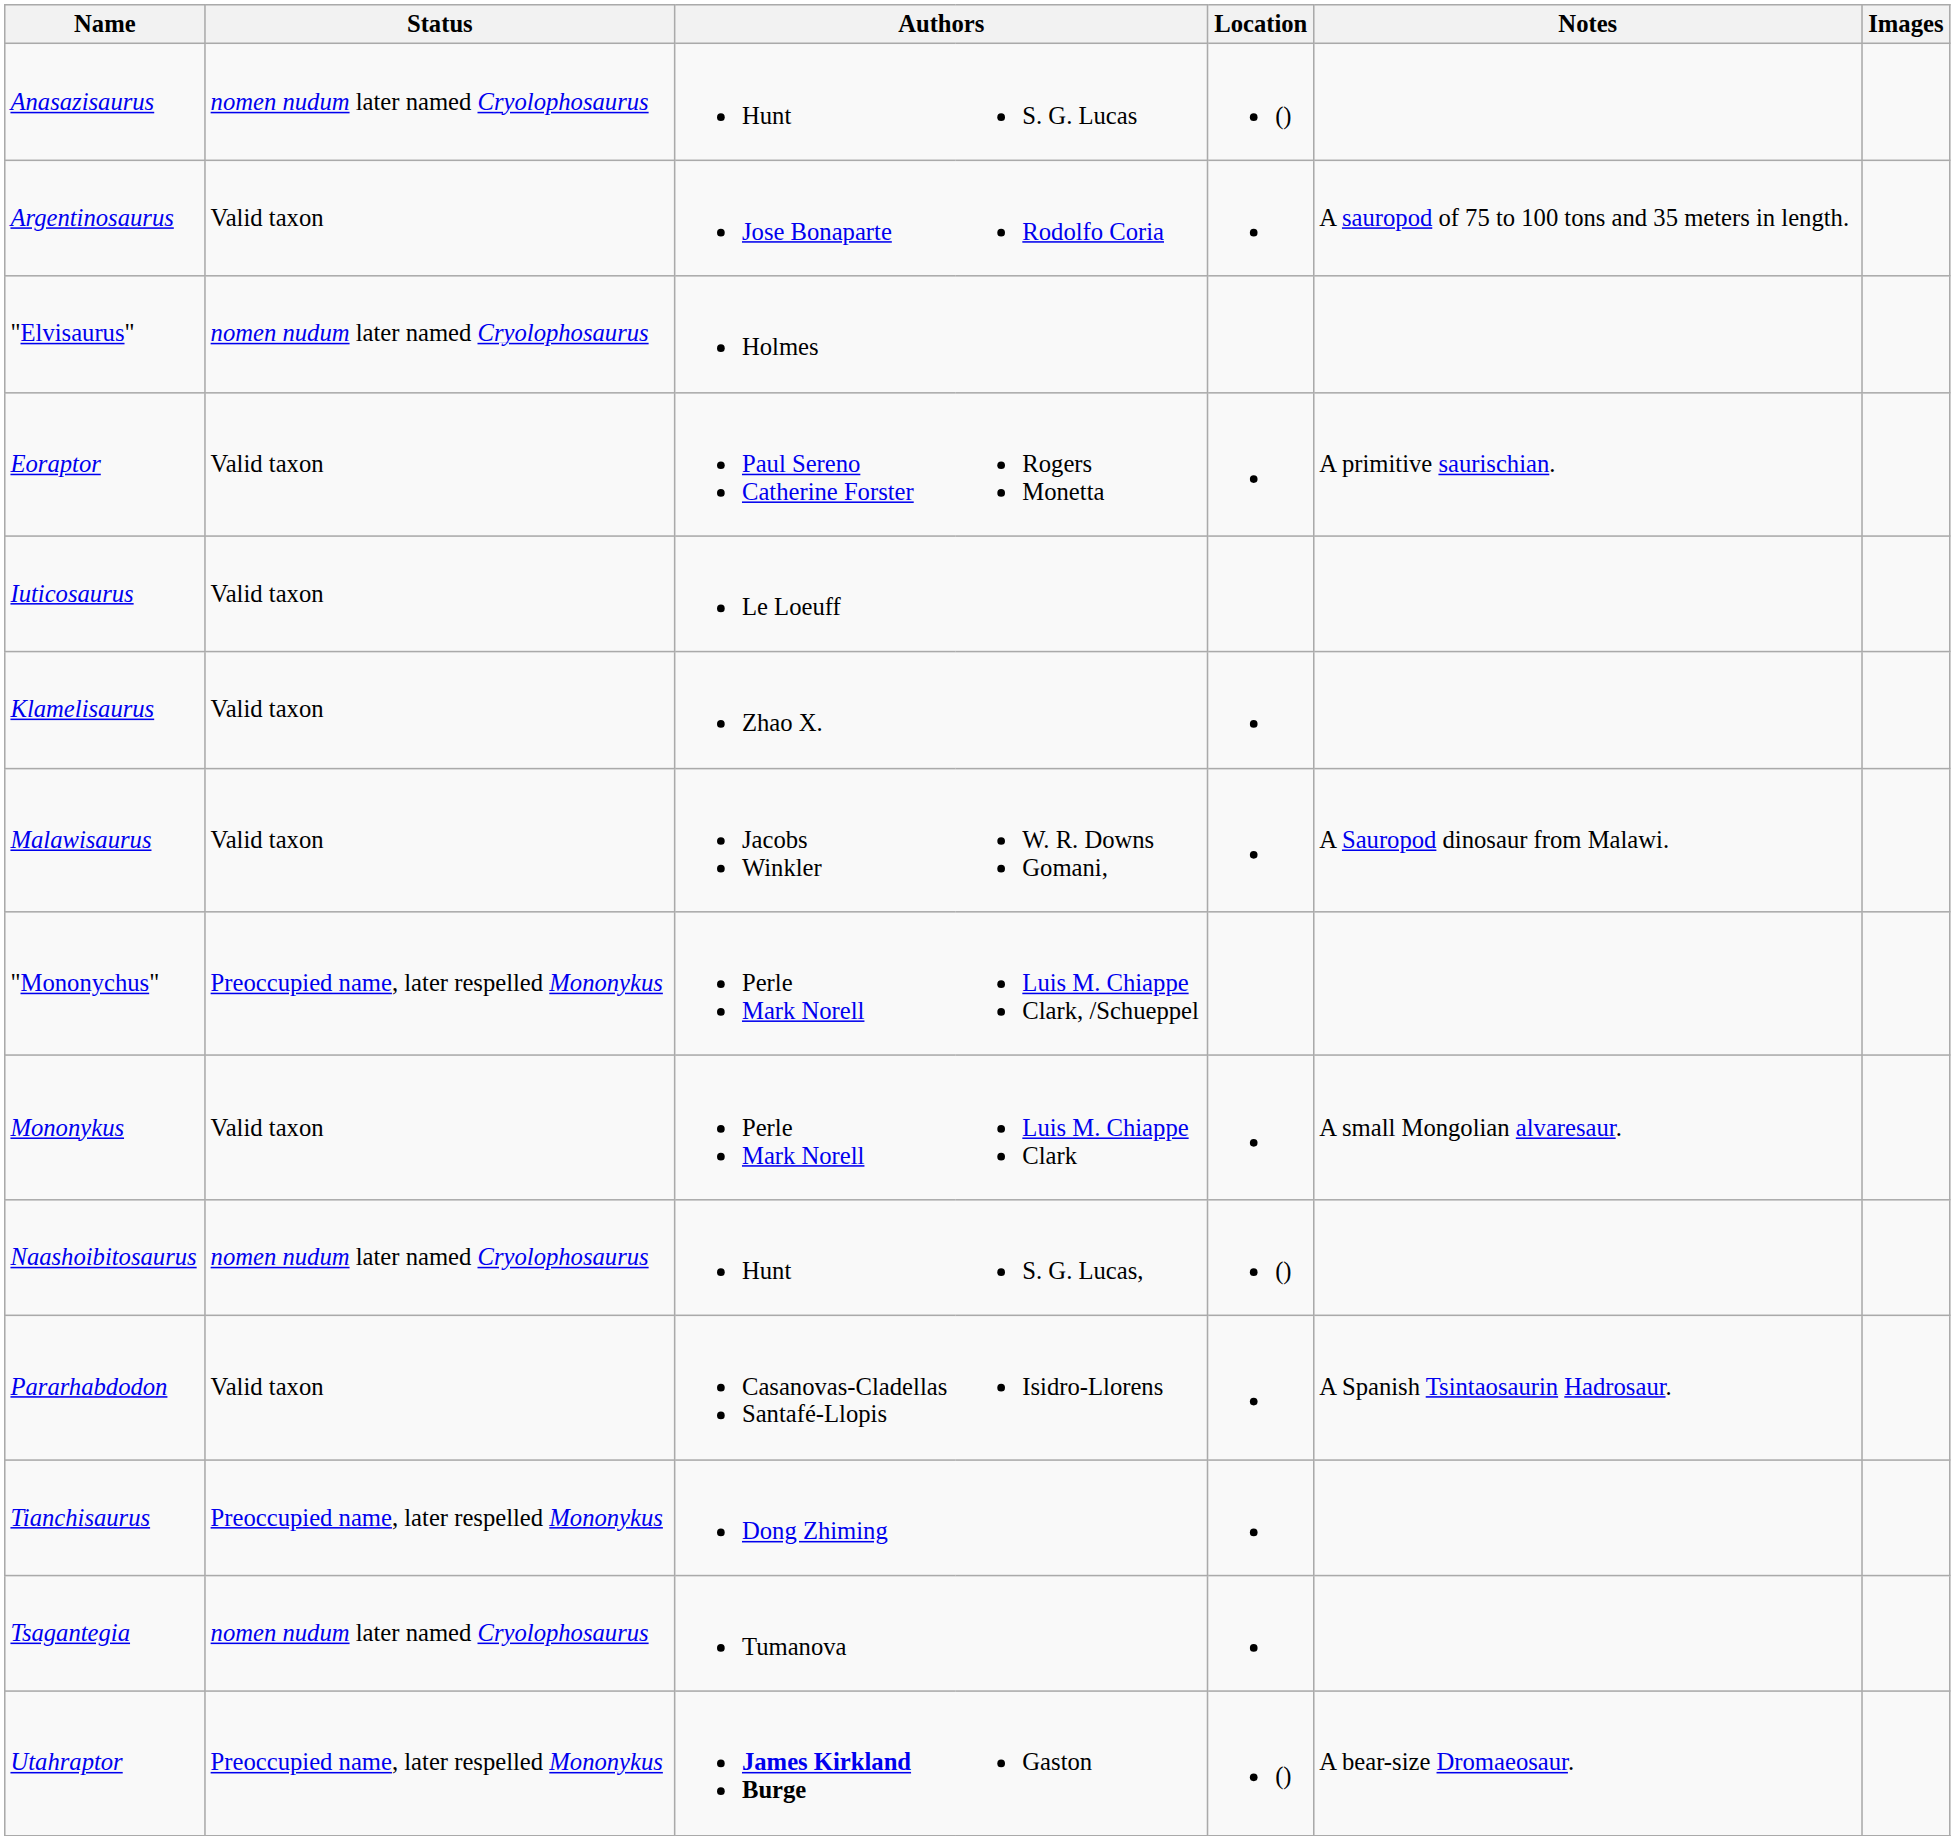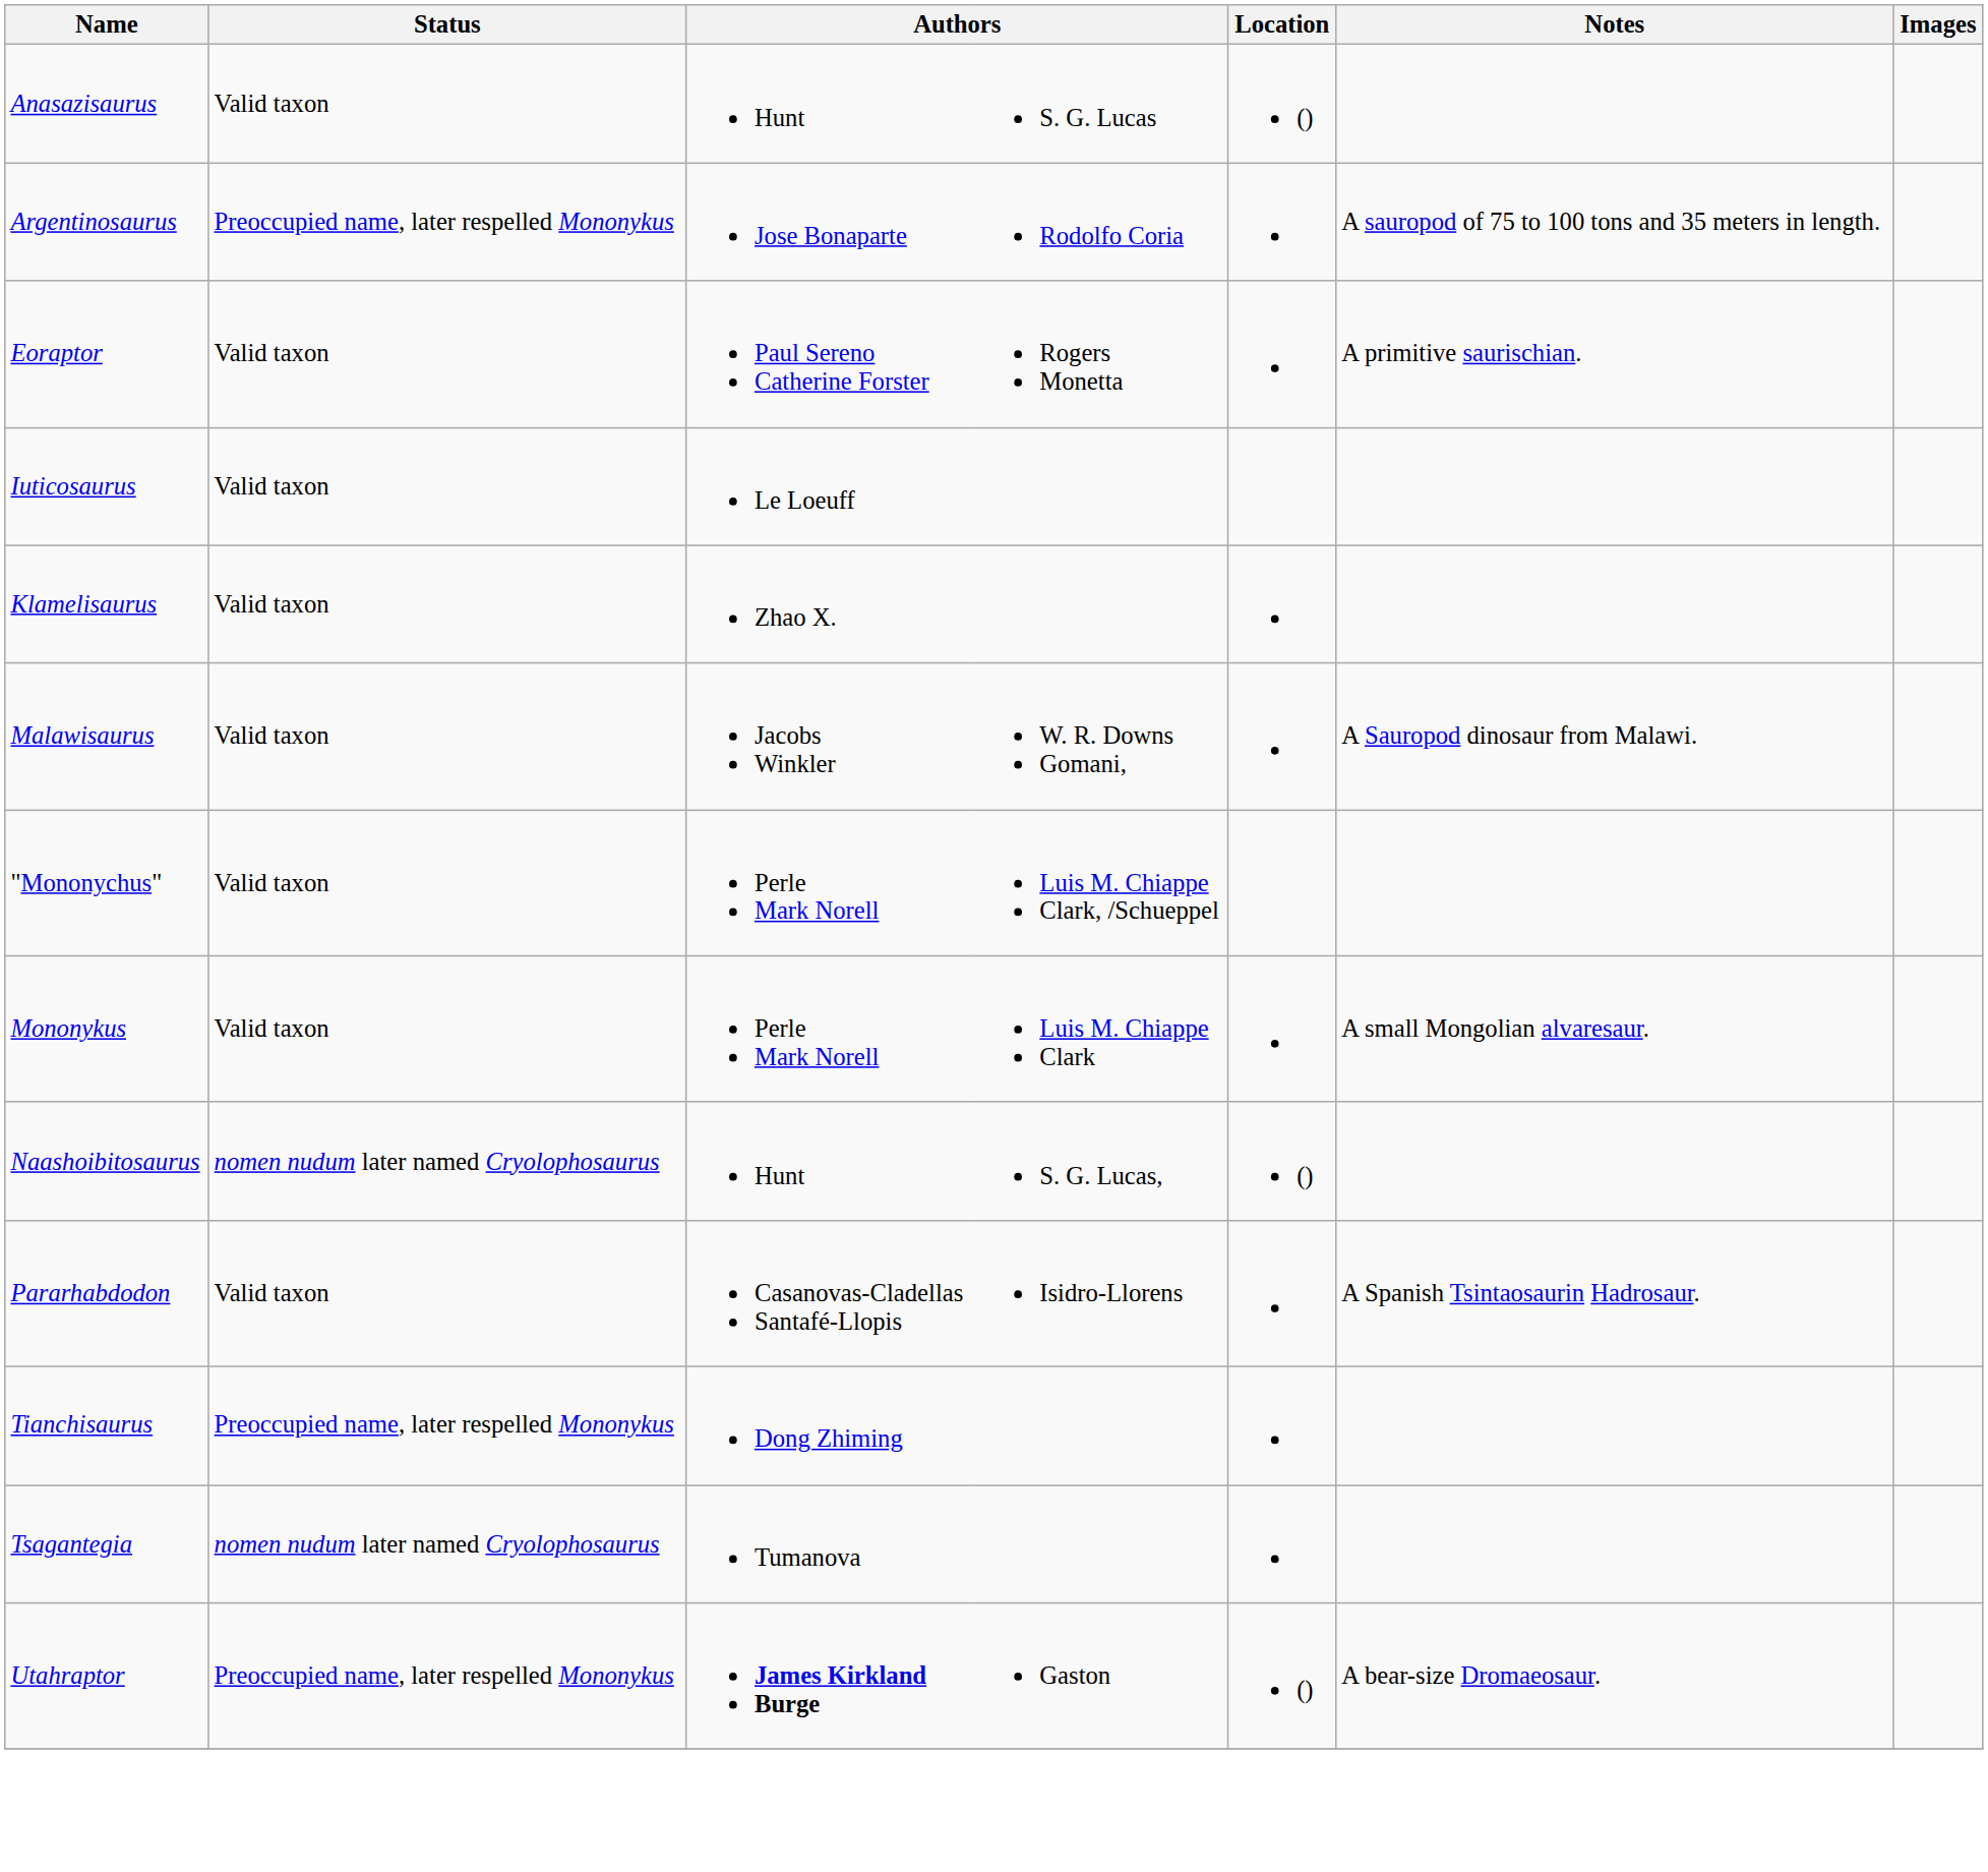Anasazisaurus | Status: nomen nudum later named Cryolophosaurus -> Valid taxon
Argentinosaurus | Status: Valid taxon -> Preoccupied name, later respelled Mononykus
- row: "Elvisaurus" | nomen nudum later named Cryolophosaurus | Holmes
"Mononychus" | Status: Preoccupied name, later respelled Mononykus -> Valid taxon
